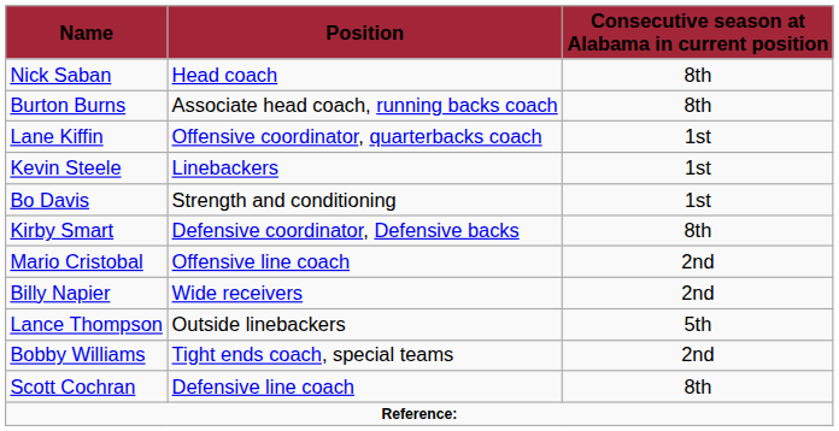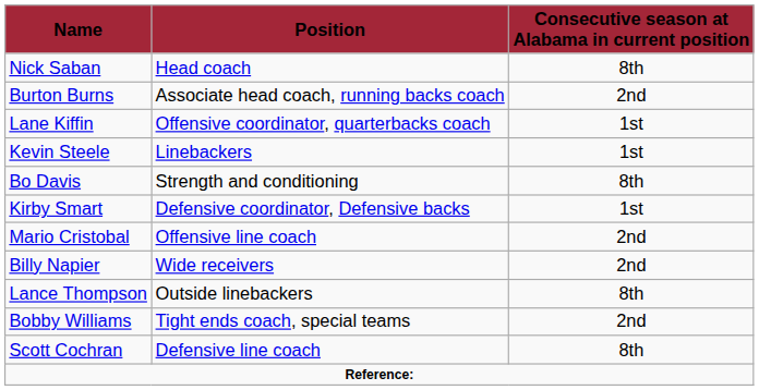Burton Burns | Consecutive season at Alabama in current position: 8th -> 2nd
Bo Davis | Consecutive season at Alabama in current position: 1st -> 8th
Kirby Smart | Consecutive season at Alabama in current position: 8th -> 1st
Lance Thompson | Consecutive season at Alabama in current position: 5th -> 8th
